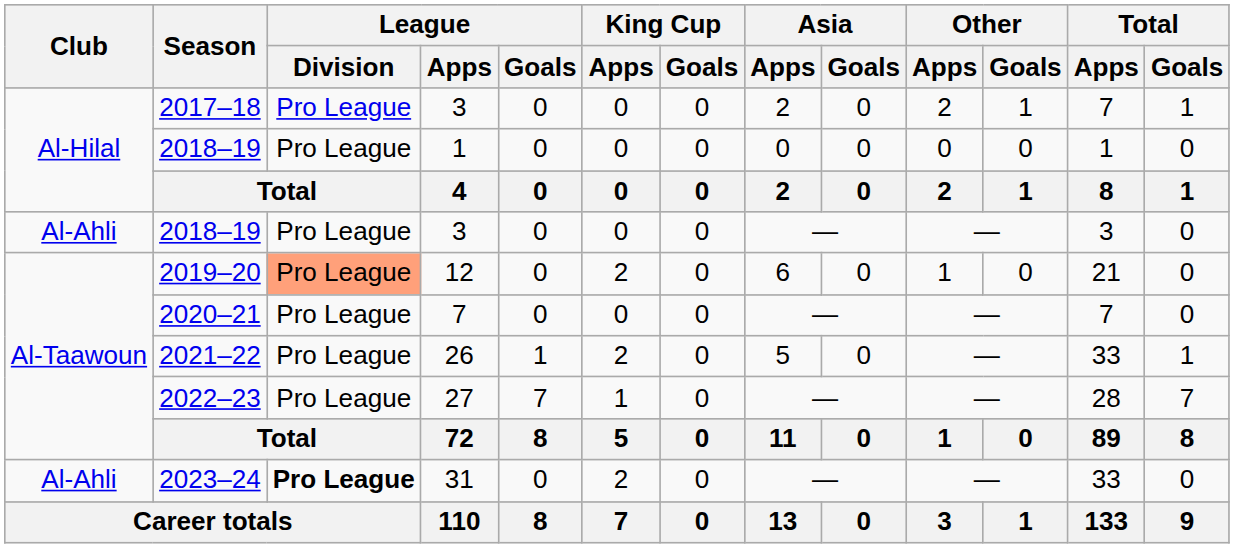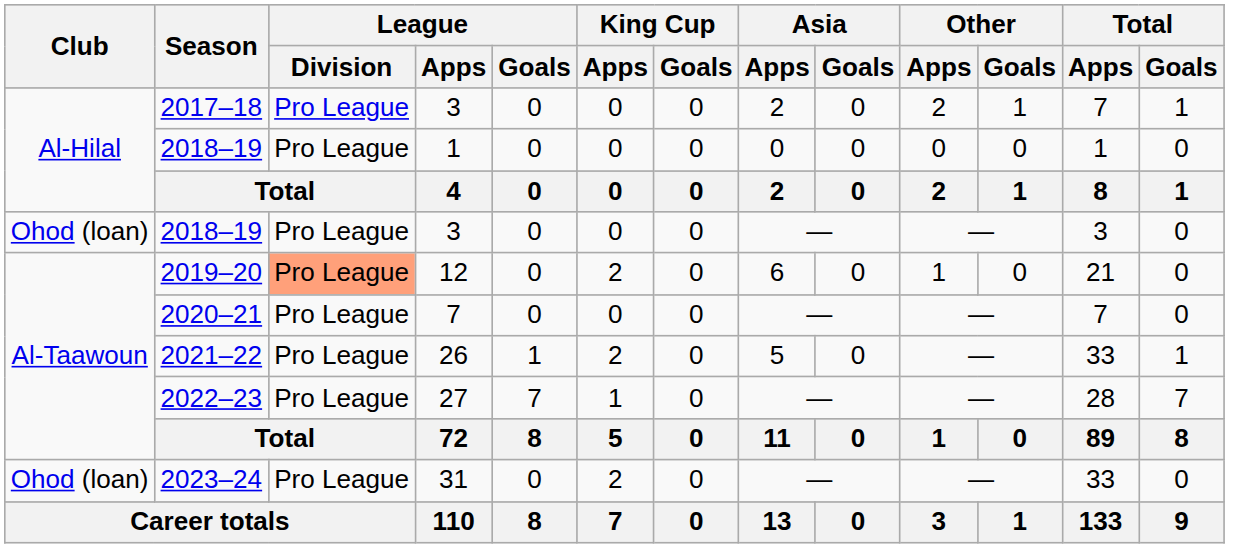2018–19 / 3 | Club: Al-Ahli -> Ohod (loan)
2023–24 | Club: Al-Ahli -> Ohod (loan)
2023–24 | League / Division: bold -> normal
